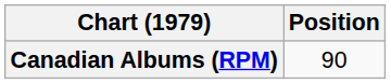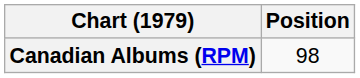Canadian Albums (RPM) | Position: 90 -> 98
